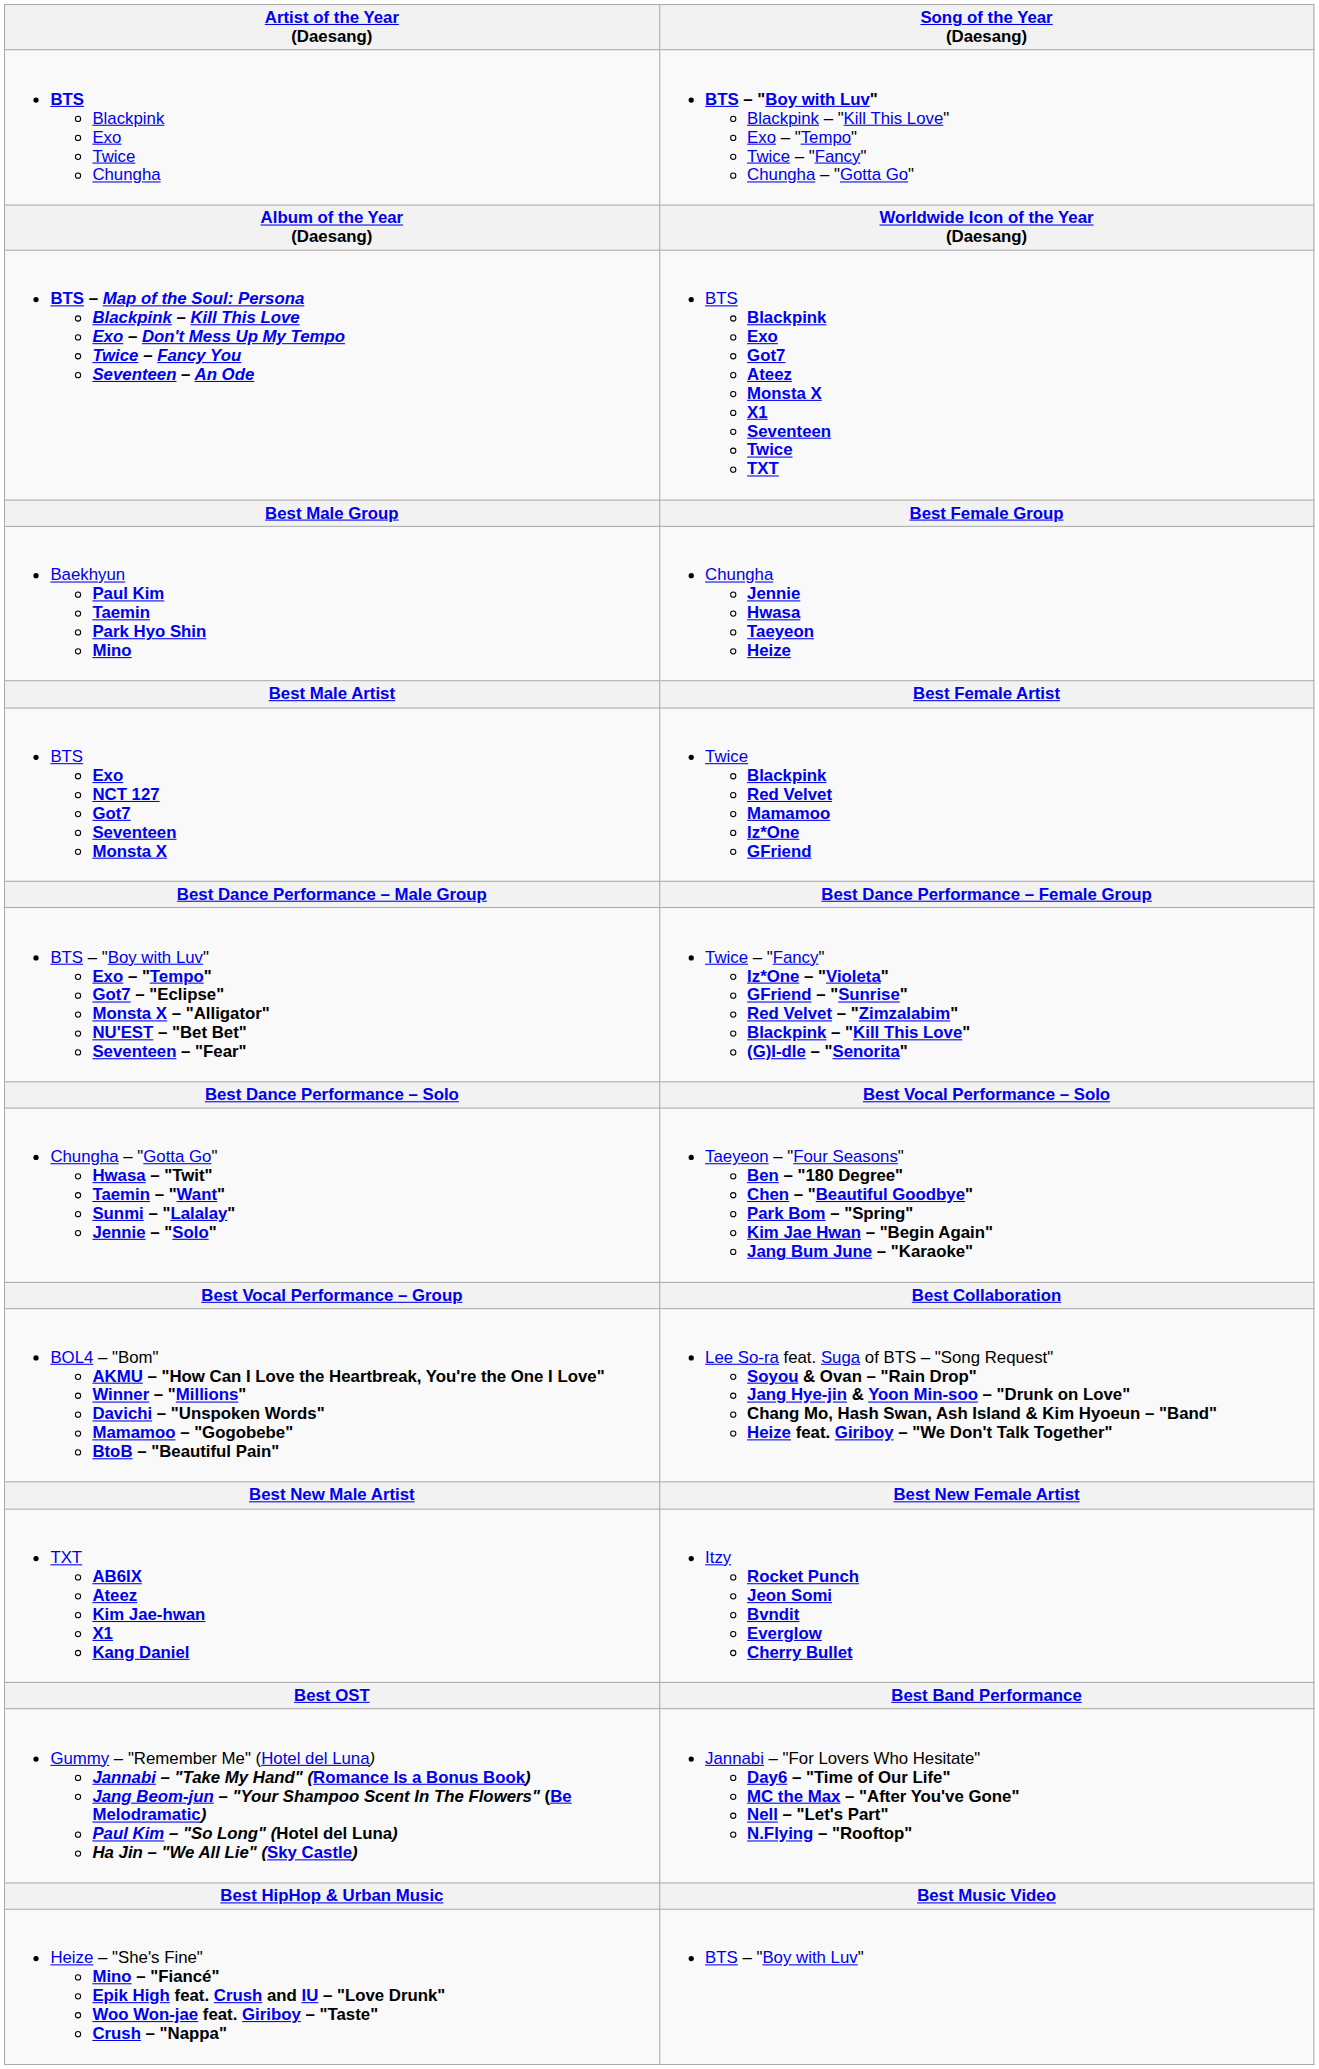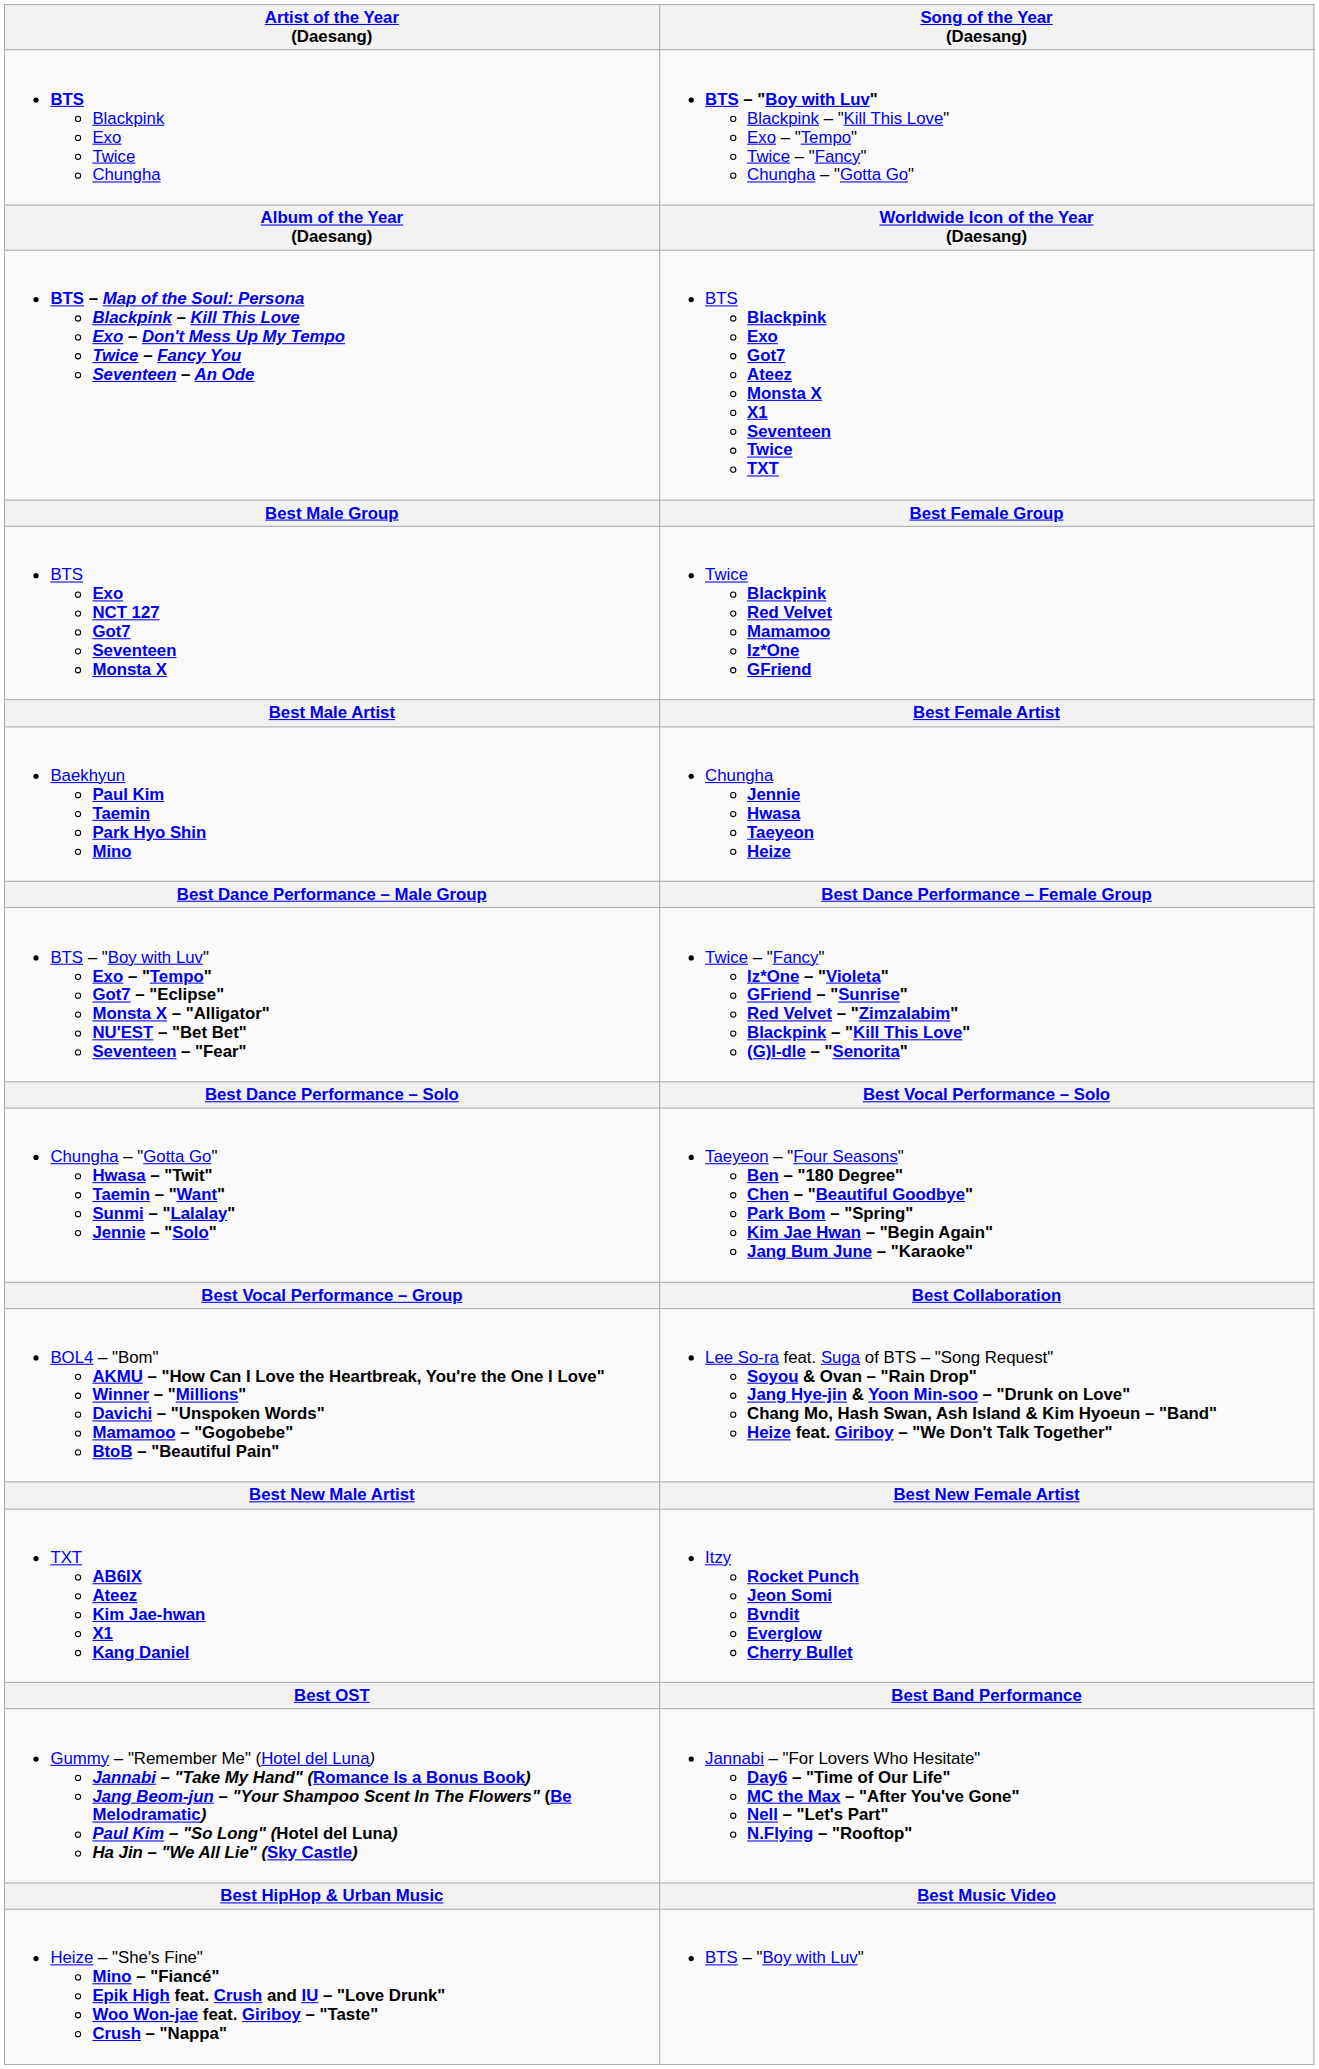rows swapped: BTS Exo NCT 127 Got7 Seventeen Monsta X <-> Baekhyun Paul Kim Taemin Park Hyo Shin Mino
